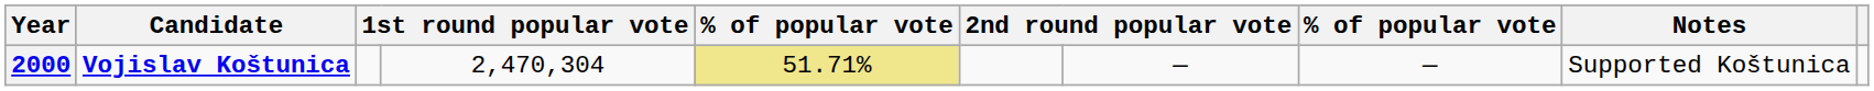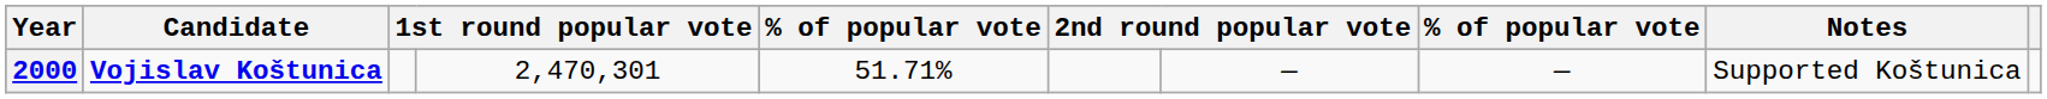2000 | column 4: 2,470,304 -> 2,470,301
2000 | column 5: khaki background -> no background
